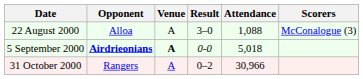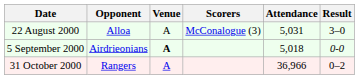columns swapped: Result <-> Scorers
22 August 2000 | Attendance: 1,088 -> 5,031
5 September 2000 | Opponent: bold -> normal
31 October 2000 | Attendance: 30,966 -> 36,966
